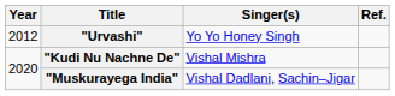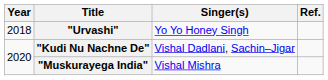"Urvashi" | Year: 2012 -> 2018
"Kudi Nu Nachne De" | Singer(s): Vishal Mishra -> Vishal Dadlani, Sachin–Jigar
"Muskurayega India" | Singer(s): Vishal Dadlani, Sachin–Jigar -> Vishal Mishra
